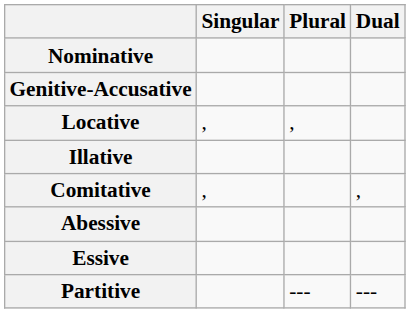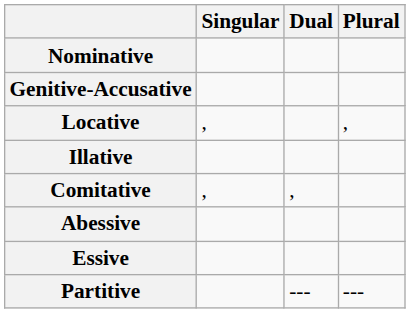columns swapped: Dual <-> Plural
